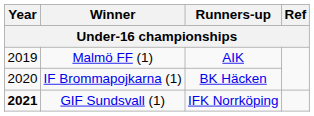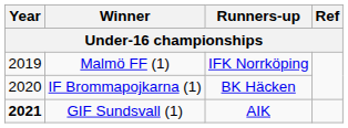Malmö FF (1) | Runners-up: AIK -> IFK Norrköping
GIF Sundsvall (1) | Runners-up: IFK Norrköping -> AIK
